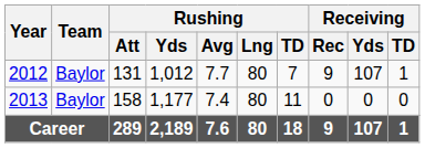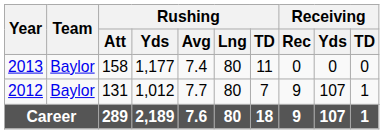rows swapped: 2012 <-> 2013
